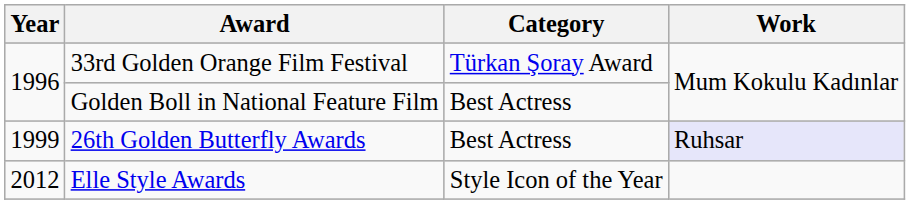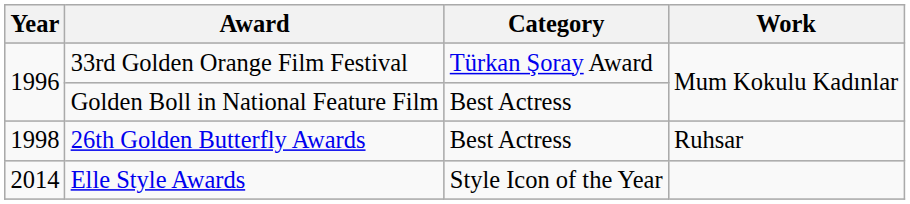26th Golden Butterfly Awards | Year: 1999 -> 1998
26th Golden Butterfly Awards | Work: lavender background -> no background
Elle Style Awards | Year: 2012 -> 2014
